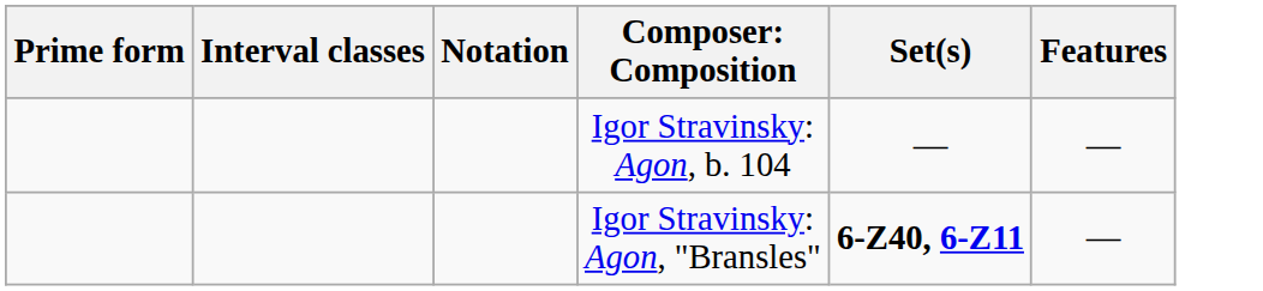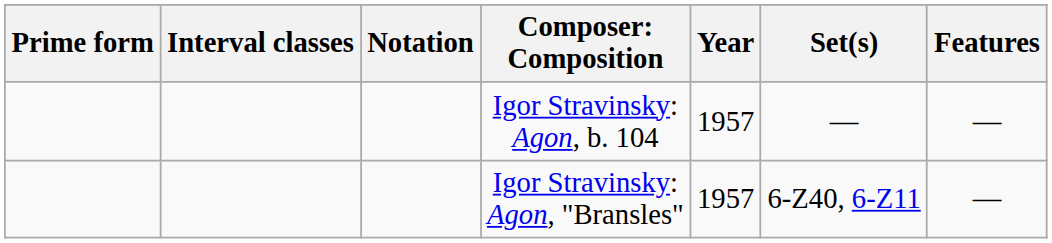+ column: Year | 1957 | 1957
Igor Stravinsky: Agon, "Bransles" | Set(s): bold -> normal
